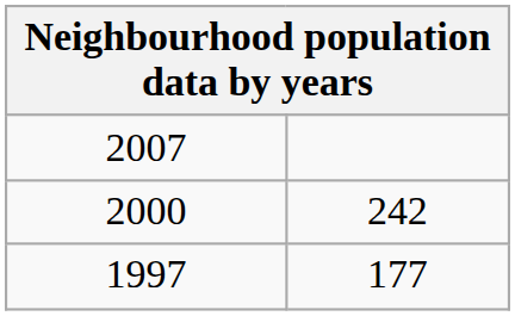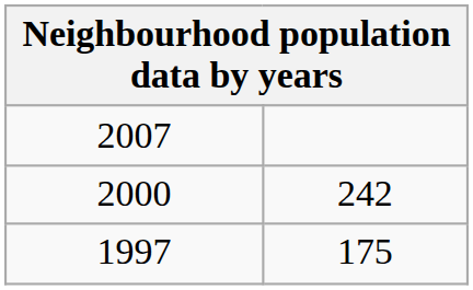1997 | column 2: 177 -> 175
